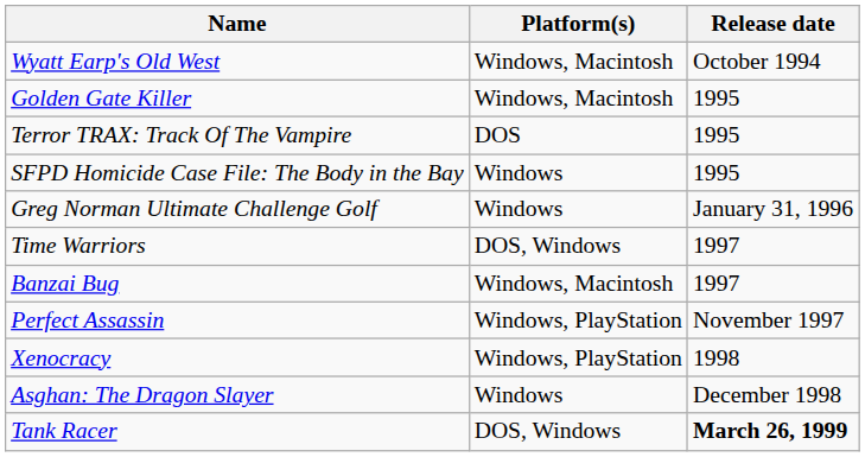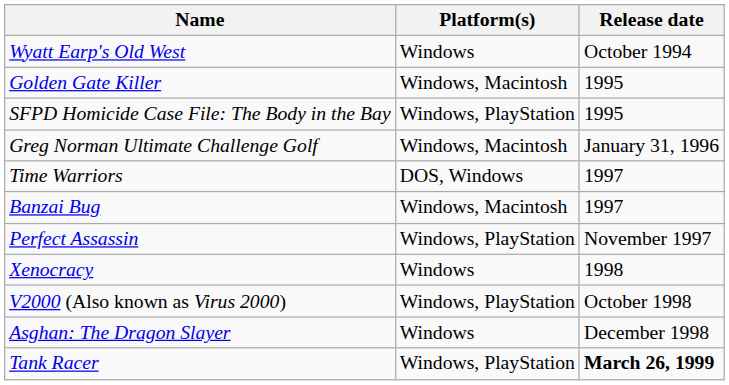Wyatt Earp's Old West | Platform(s): Windows, Macintosh -> Windows
- row: Terror TRAX: Track Of The Vampire | DOS | 1995
SFPD Homicide Case File: The Body in the Bay | Platform(s): Windows -> Windows, PlayStation
Greg Norman Ultimate Challenge Golf | Platform(s): Windows -> Windows, Macintosh
Xenocracy | Platform(s): Windows, PlayStation -> Windows
+ row: V2000 (Also known as Virus 2000) | Windows, PlayStation | October 1998
Tank Racer | Platform(s): DOS, Windows -> Windows, PlayStation
